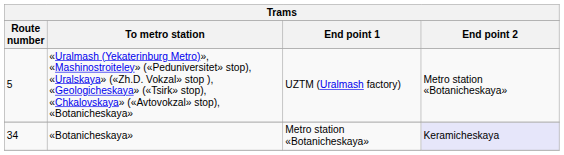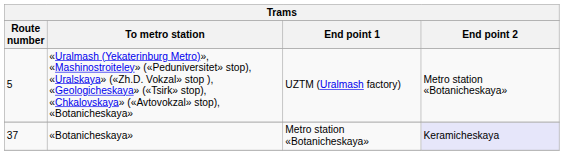«Botanicheskaya» | Route number: 34 -> 37
